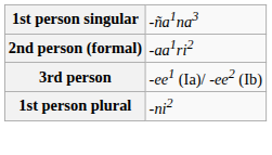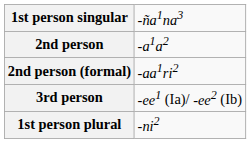+ row: 2nd person | -a1a2
